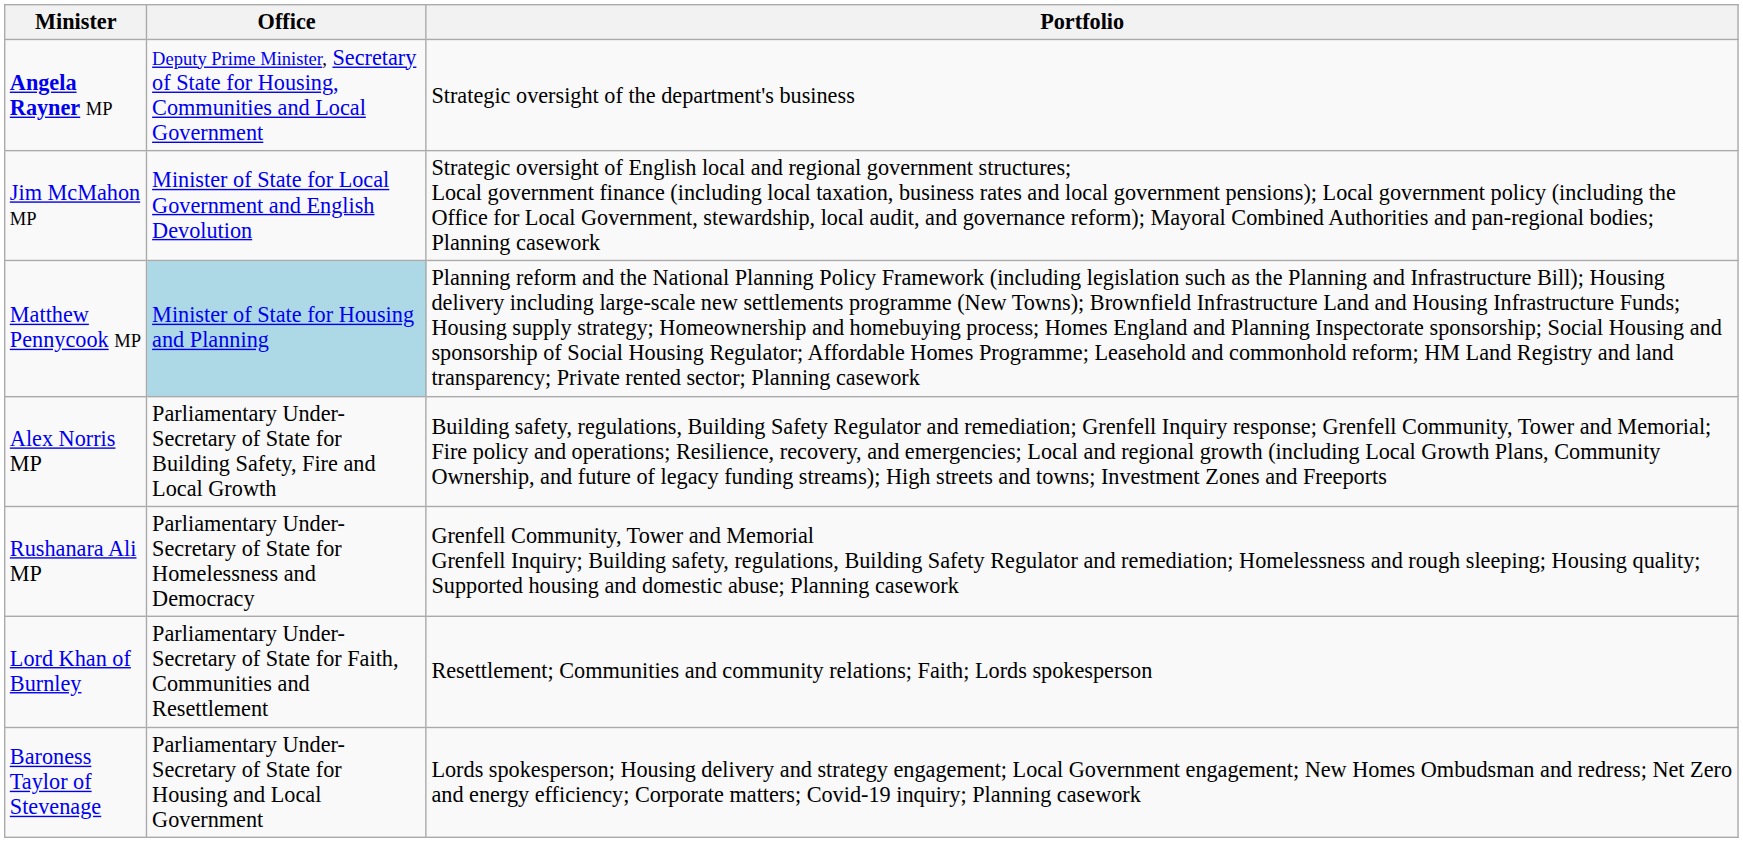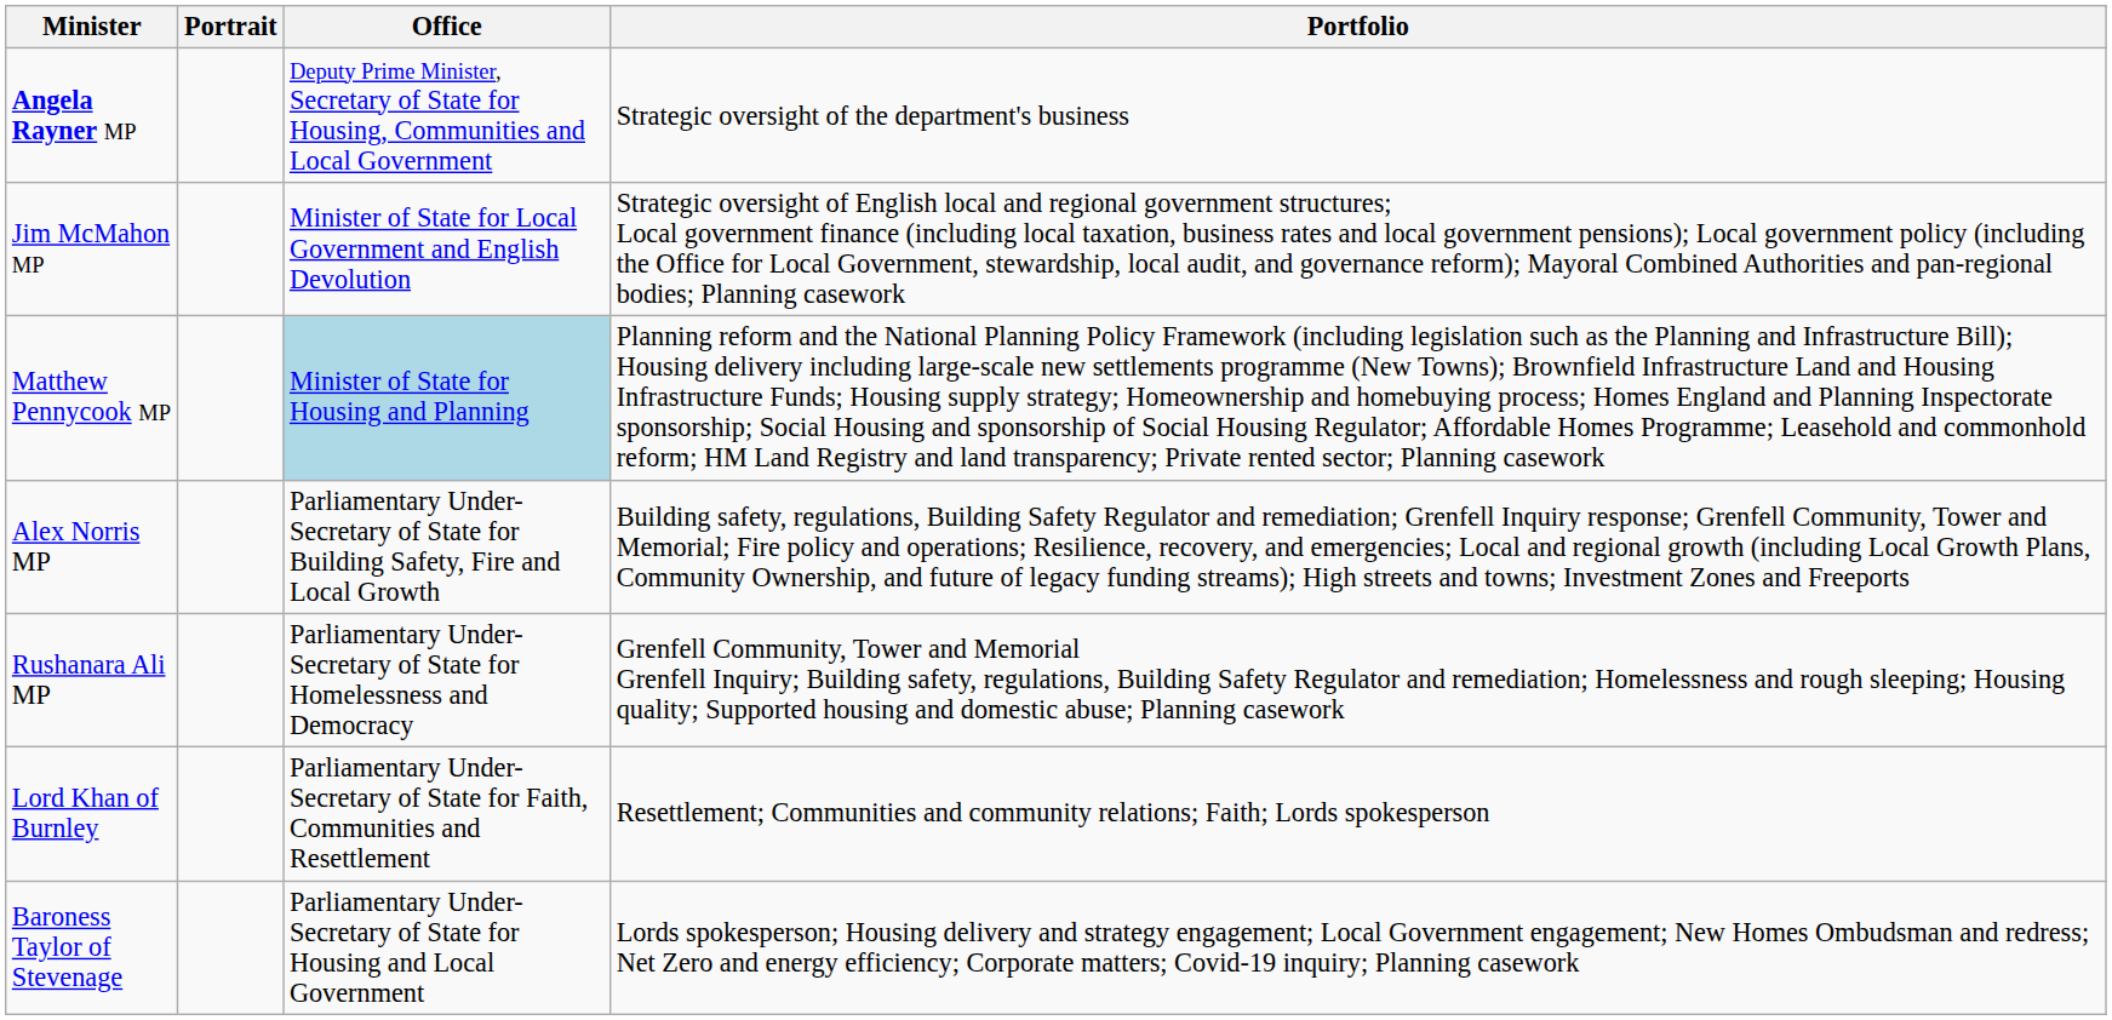+ column: Portrait
